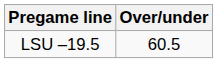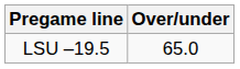LSU –19.5 | Over/under: 60.5 -> 65.0
